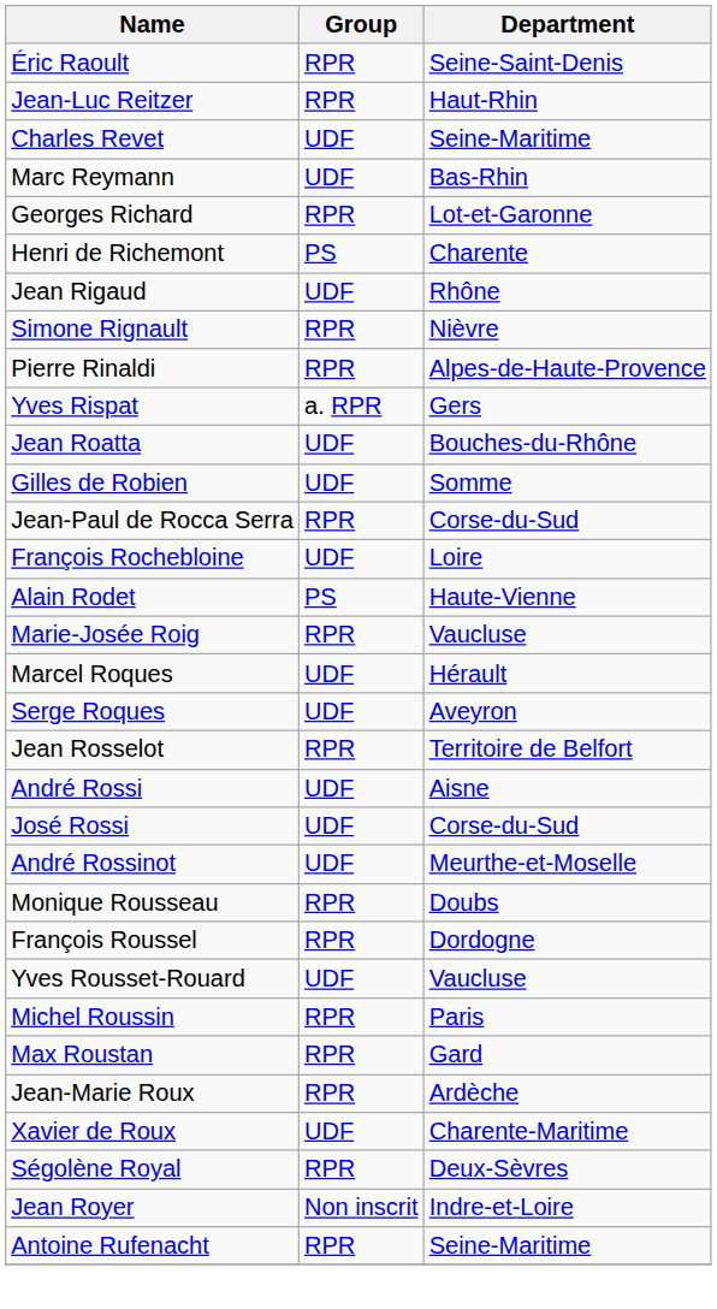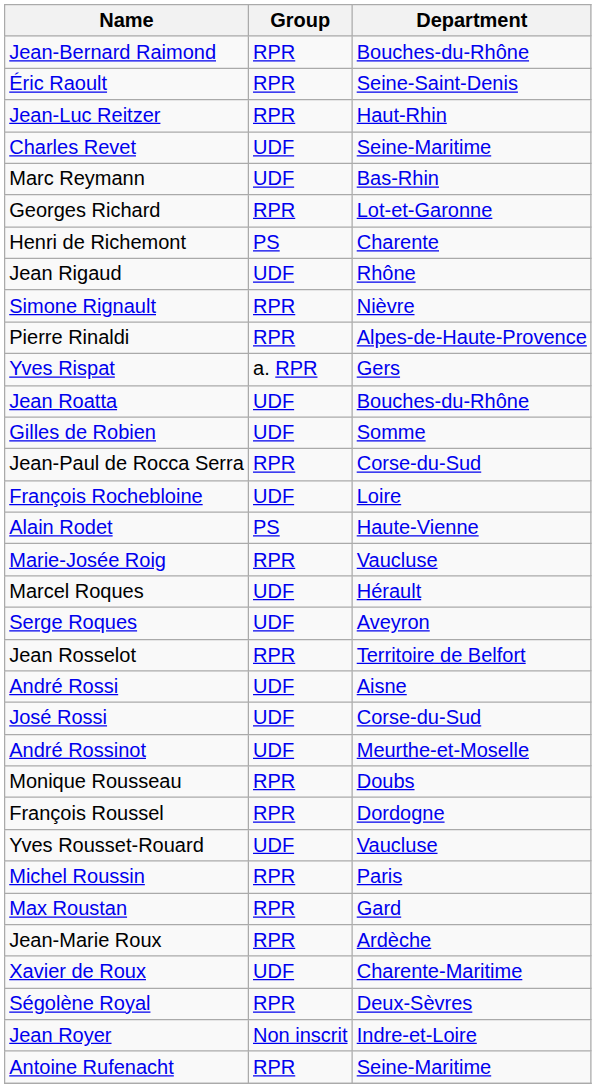+ row: Jean-Bernard Raimond | RPR | Bouches-du-Rhône
